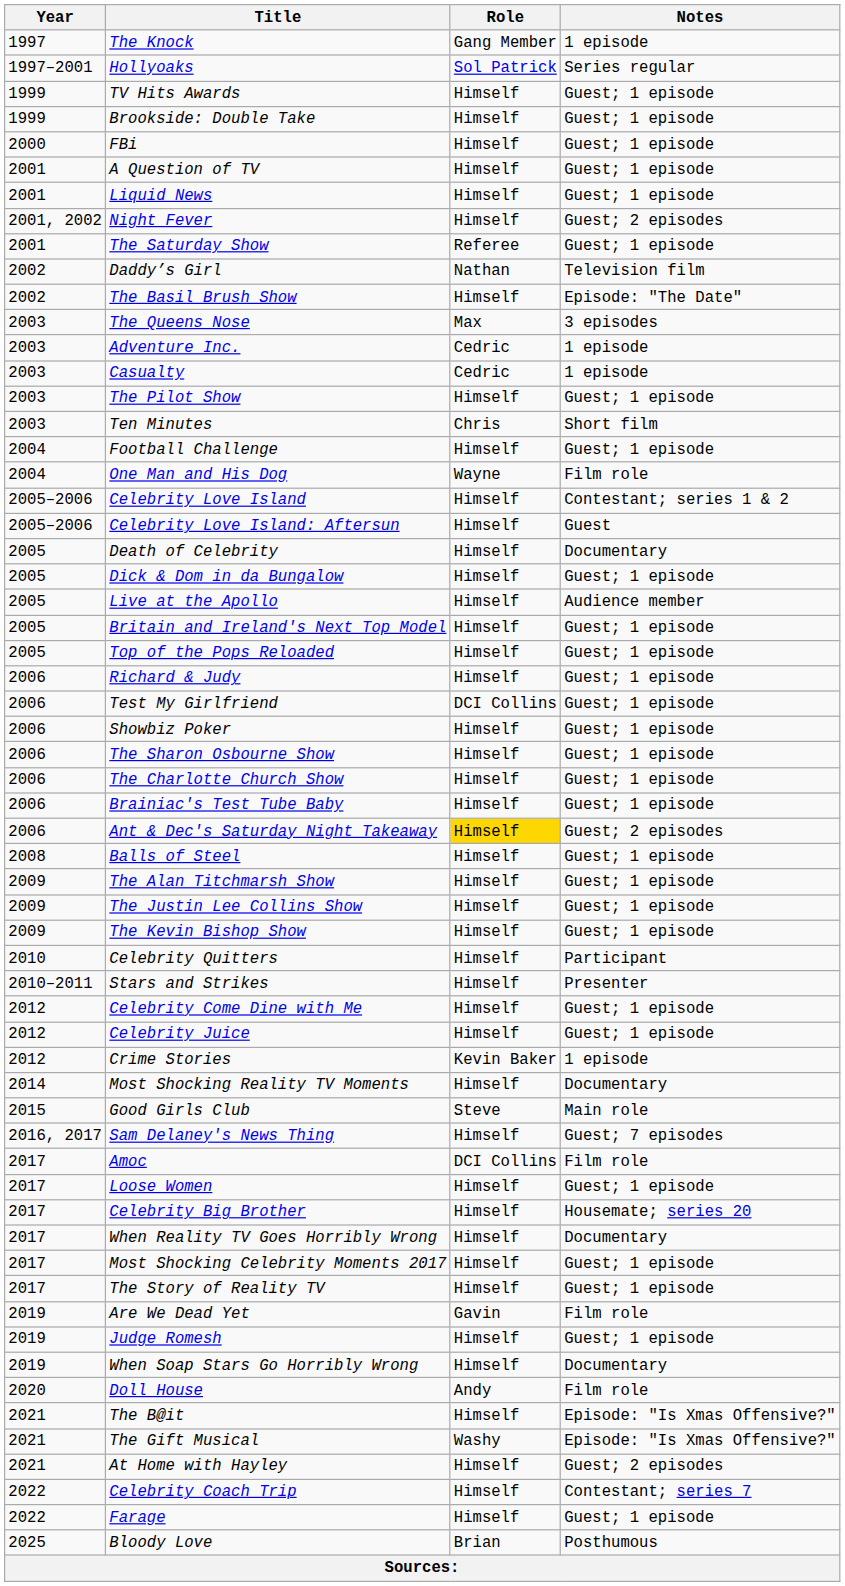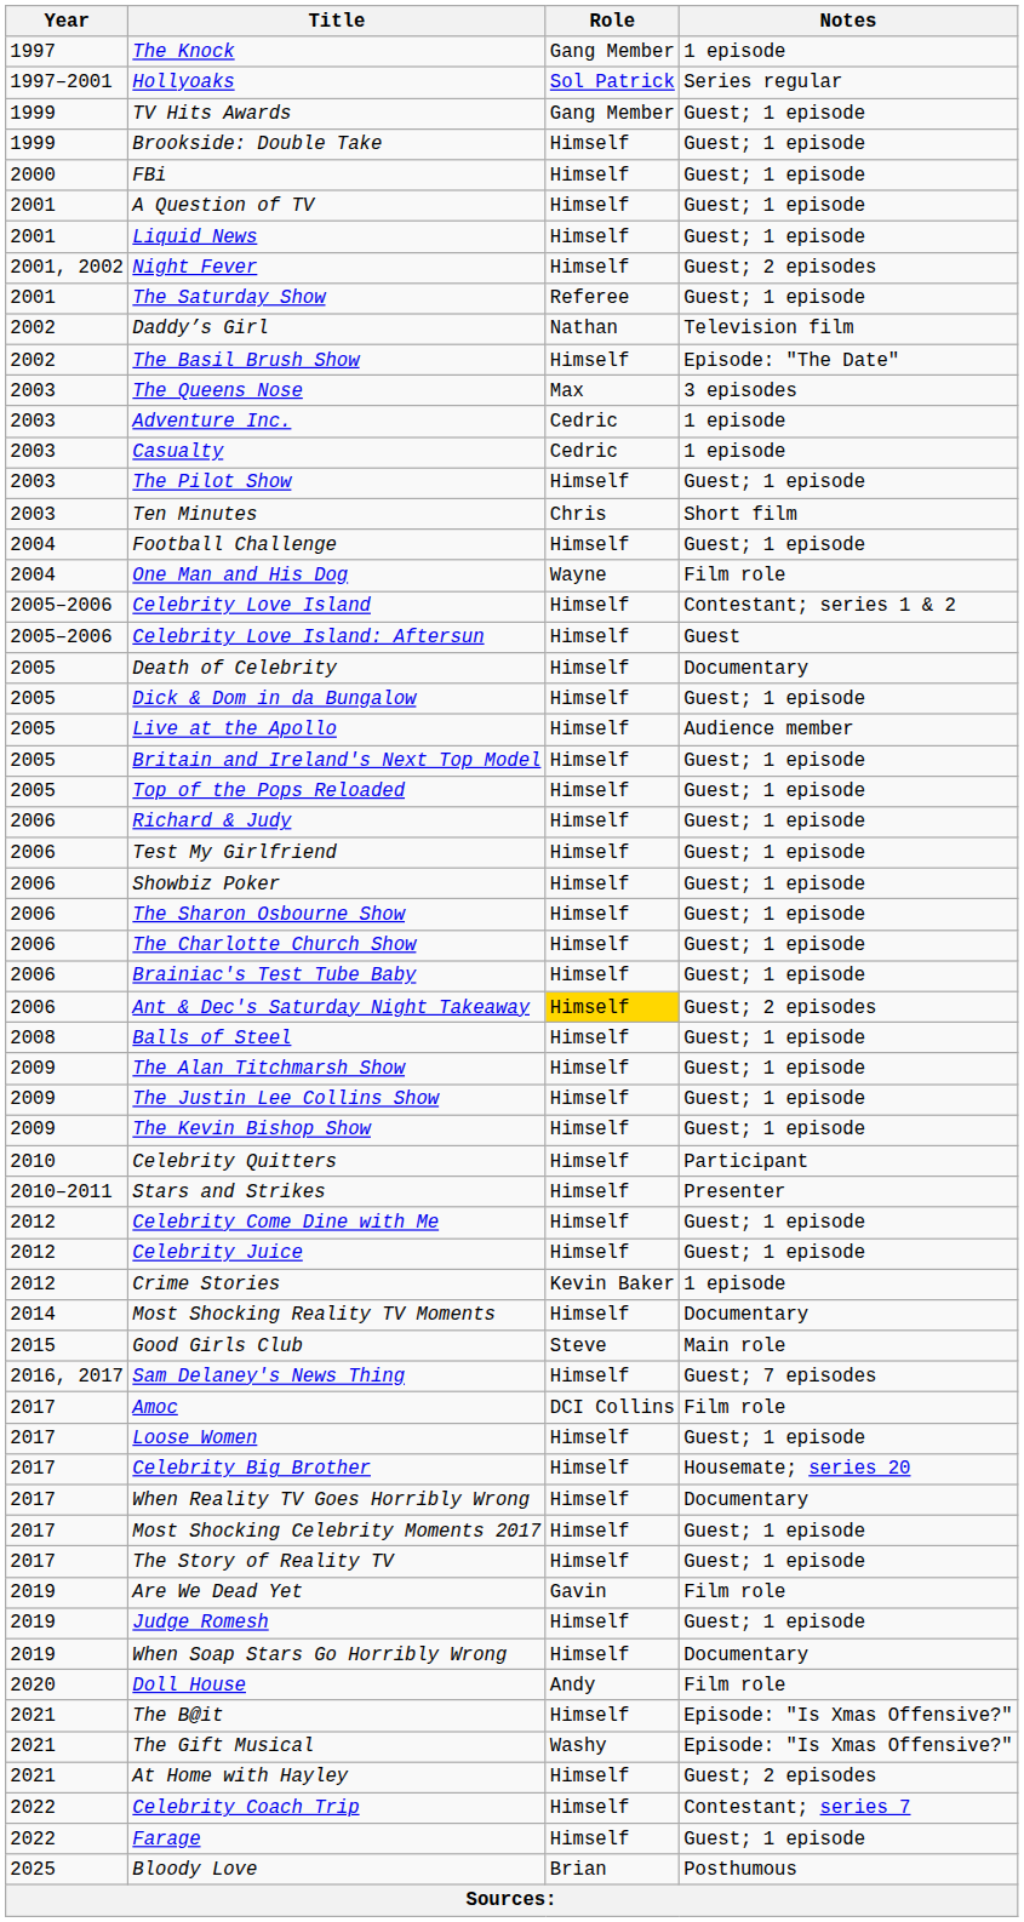TV Hits Awards | Role: Himself -> Gang Member
Test My Girlfriend | Role: DCI Collins -> Himself
